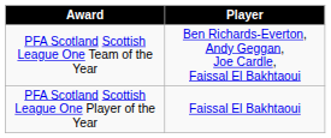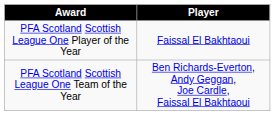rows swapped: PFA Scotland Scottish League One Player of the Year <-> PFA Scotland Scottish League One Team of the Year
